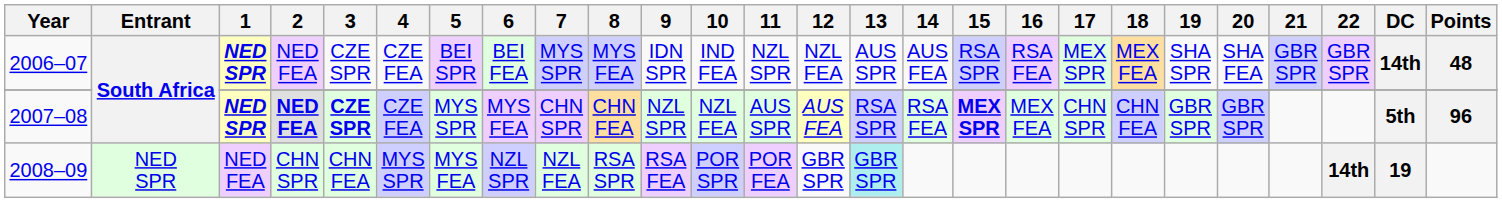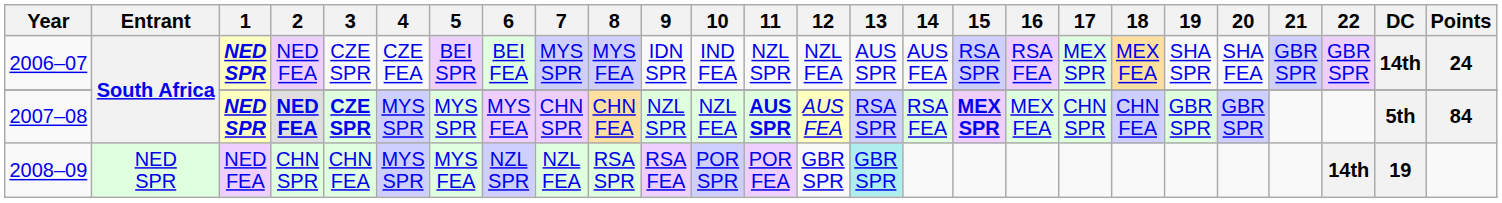2006–07 | Points: 48 -> 24
2007–08 | 4: CZE FEA -> MYS SPR
2007–08 | 11: normal -> bold
2007–08 | Points: 96 -> 84
